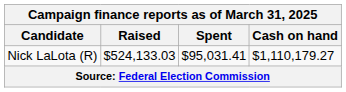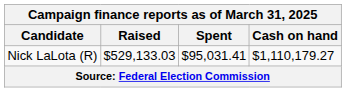Nick LaLota (R) | Raised: $524,133.03 -> $529,133.03
